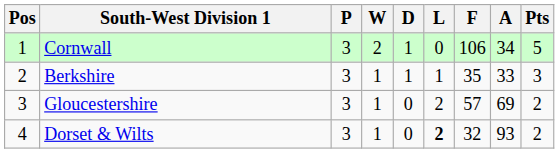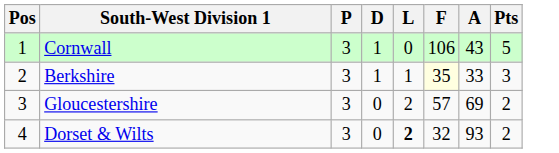- column: W | 2 | 1 | 1 | 1
Cornwall | A: 34 -> 43
Berkshire | F: no background -> lightyellow background
